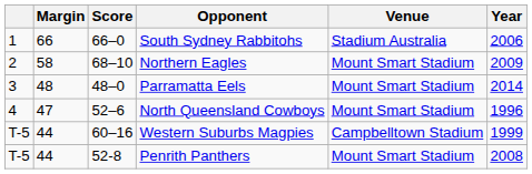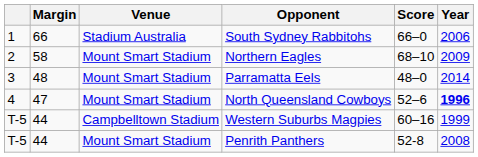columns swapped: Score <-> Venue
North Queensland Cowboys | Year: normal -> bold
